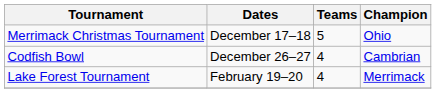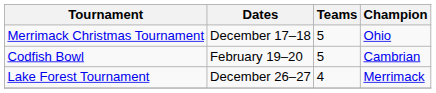Codfish Bowl | Dates: December 26–27 -> February 19–20
Codfish Bowl | Teams: 4 -> 5
Lake Forest Tournament | Dates: February 19–20 -> December 26–27
